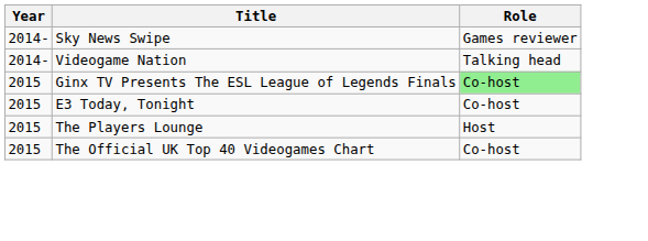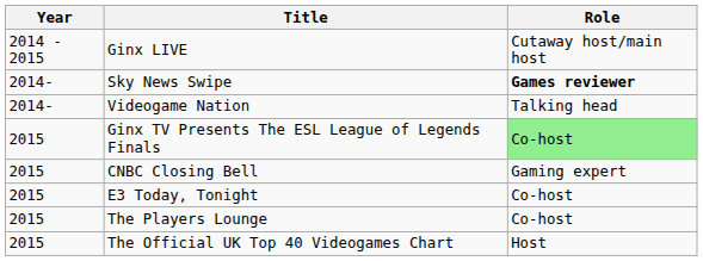+ row: 2014 - 2015 | Ginx LIVE | Cutaway host/main host
Sky News Swipe | Role: normal -> bold
+ row: 2015 | CNBC Closing Bell | Gaming expert
The Players Lounge | Role: Host -> Co-host
The Official UK Top 40 Videogames Chart | Role: Co-host -> Host
